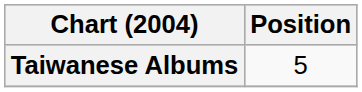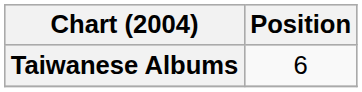Taiwanese Albums | Position: 5 -> 6
